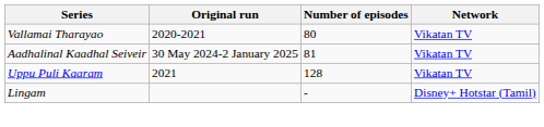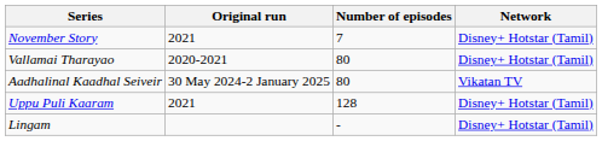+ row: November Story | 2021 | 7 | Disney+ Hotstar (Tamil)
Vallamai Tharayao | Network: Vikatan TV -> Disney+ Hotstar (Tamil)
Aadhalinal Kaadhal Seiveir | Number of episodes: 81 -> 80
Uppu Puli Kaaram | Network: Vikatan TV -> Disney+ Hotstar (Tamil)
